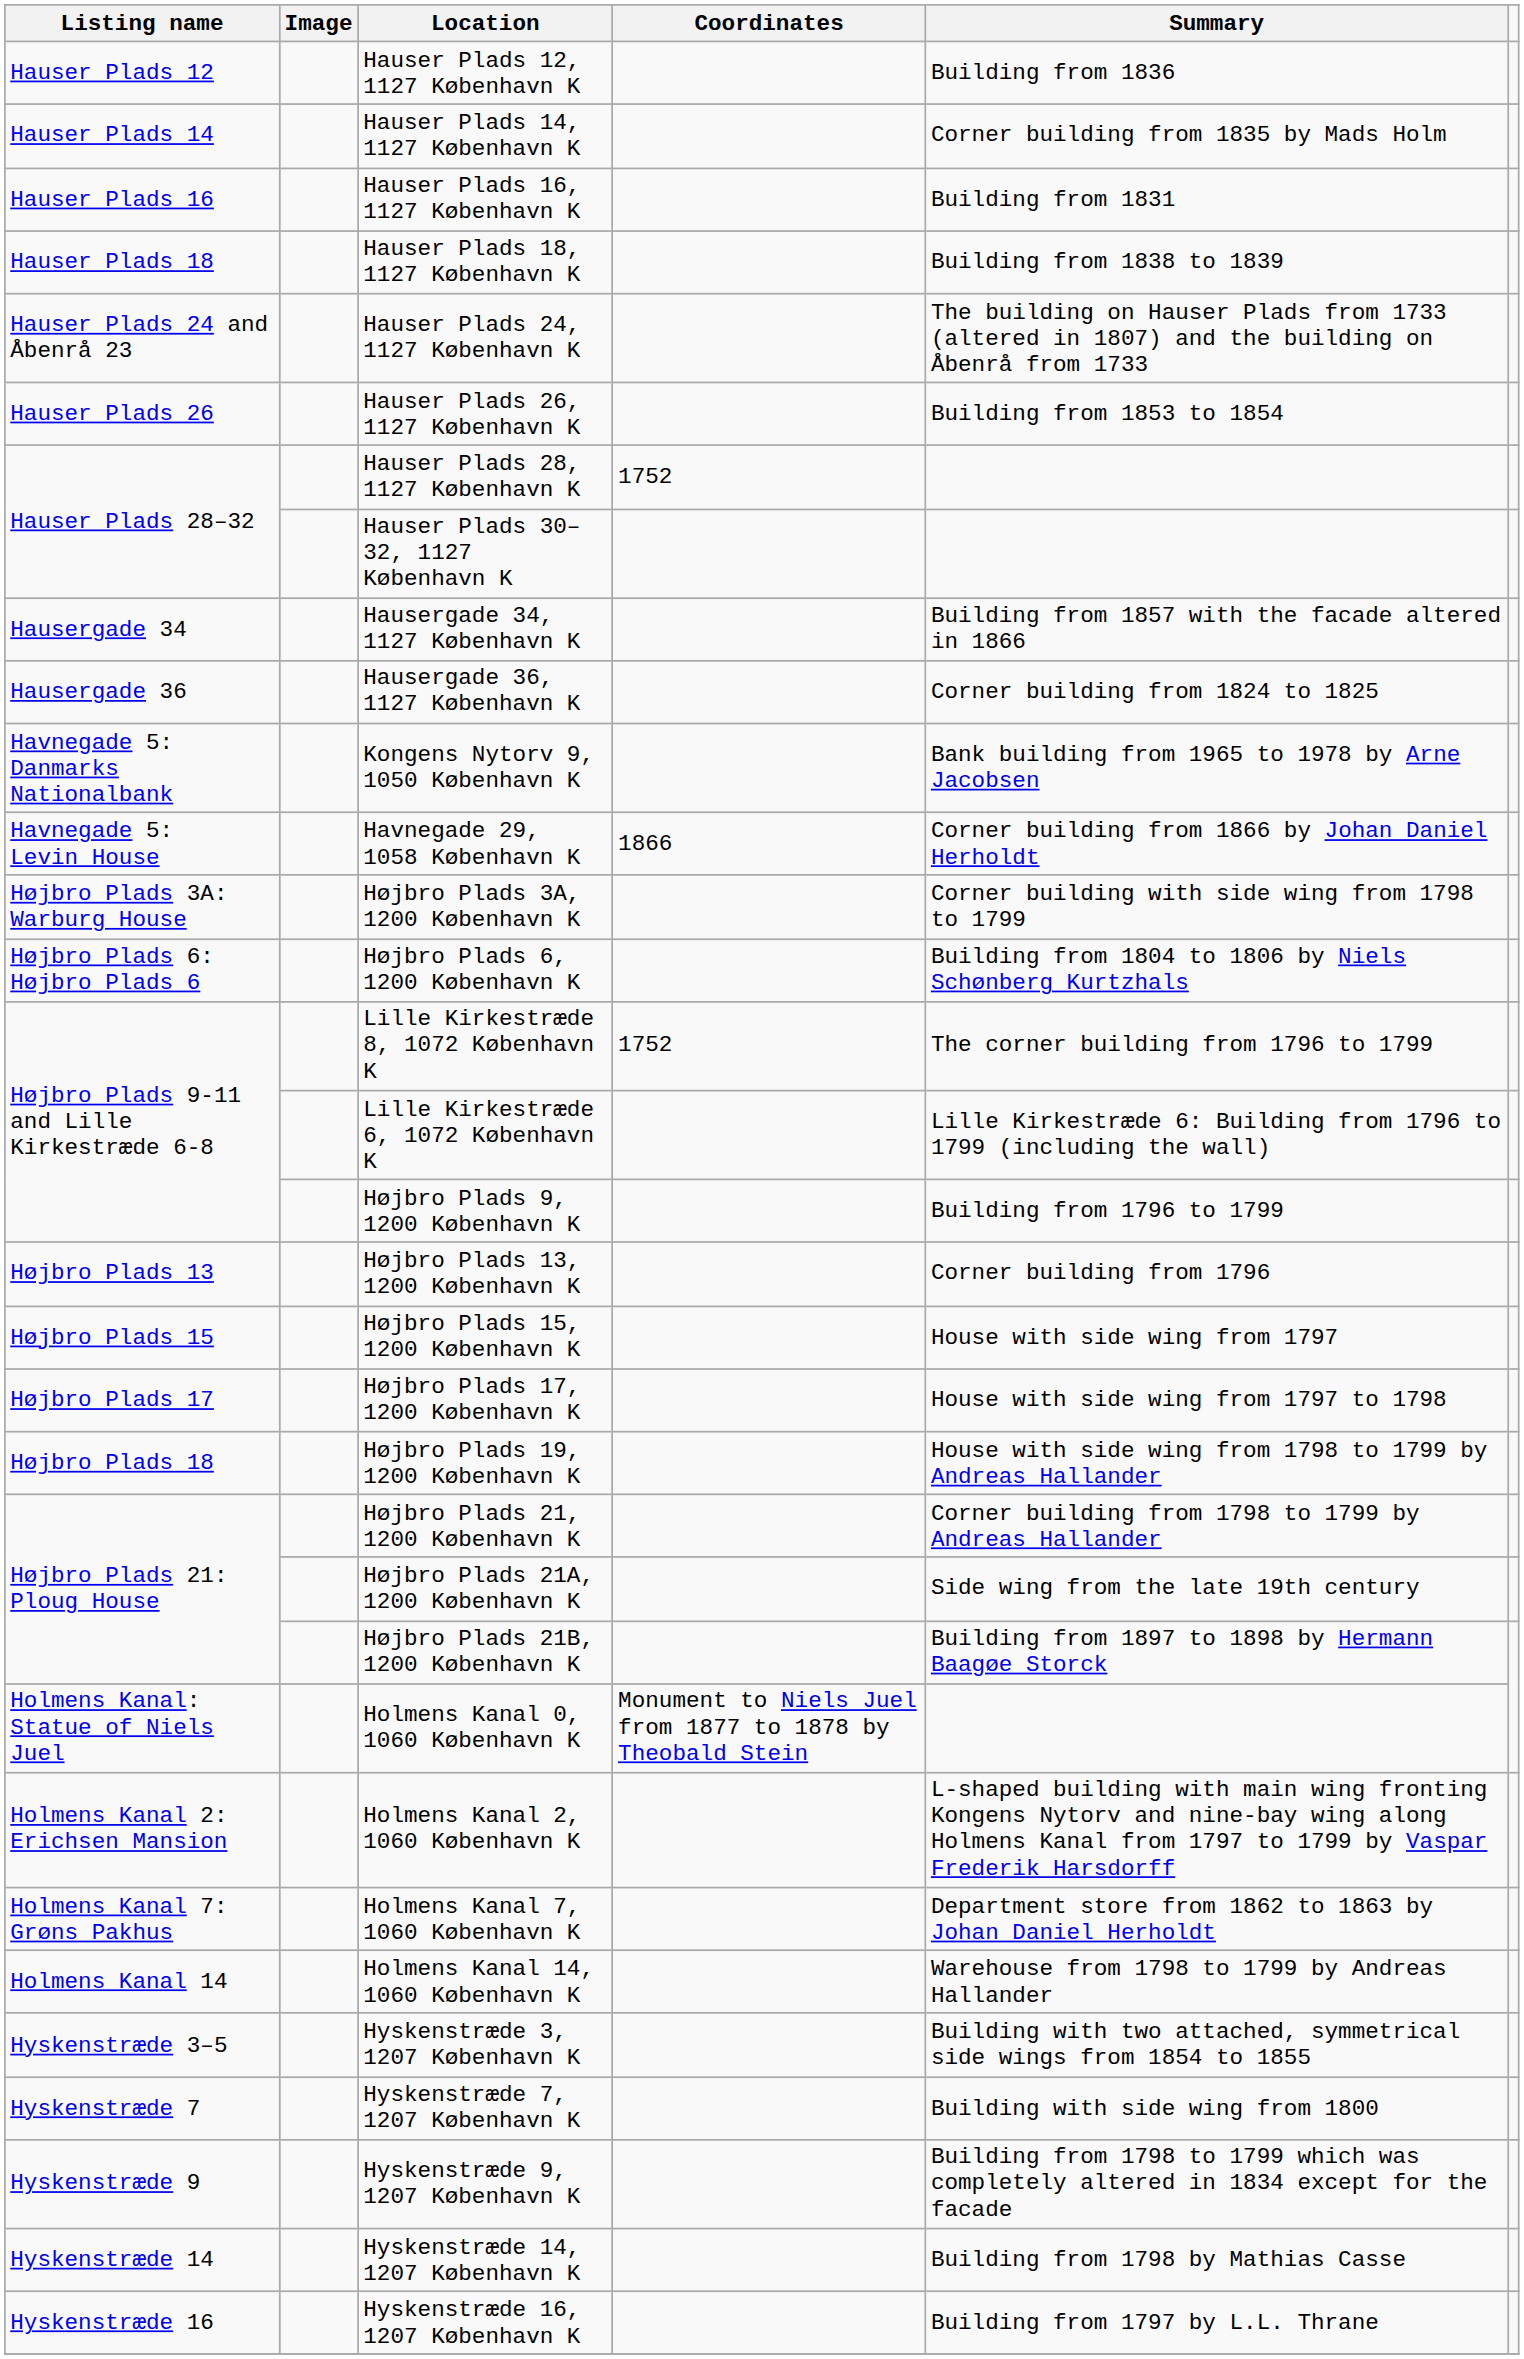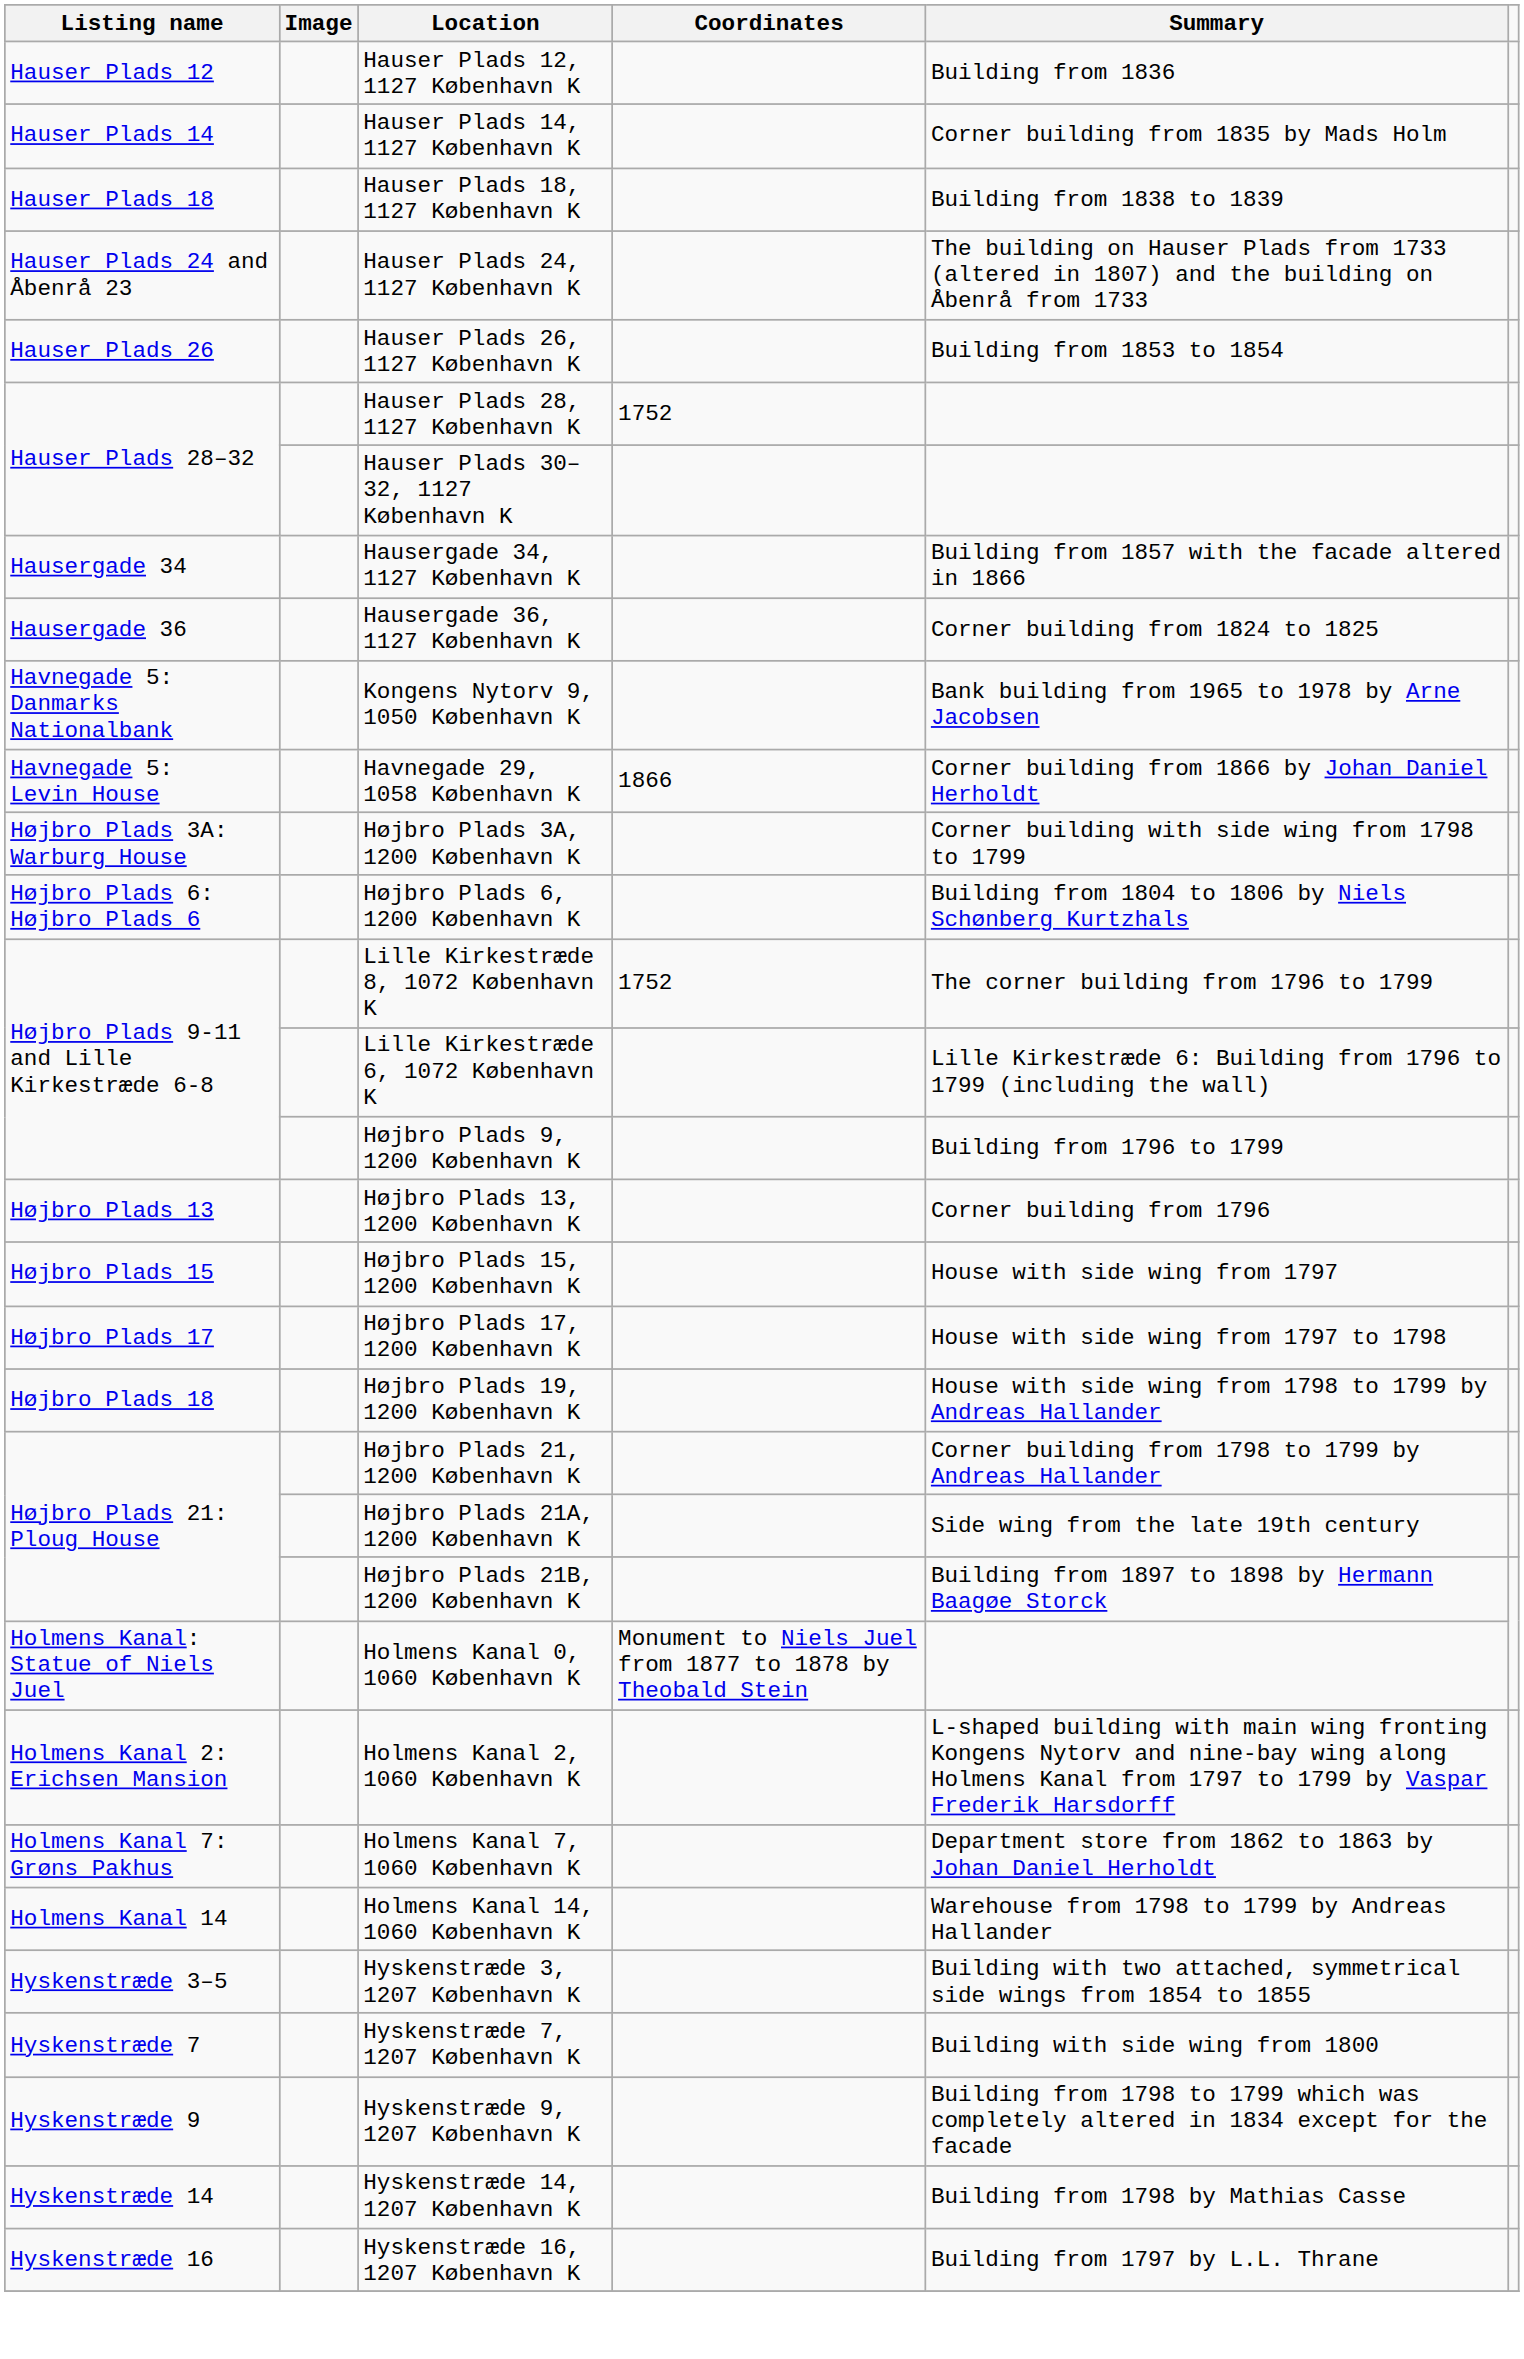- row: Hauser Plads 16 | Hauser Plads 16, 1127 København K | Building from 1831
